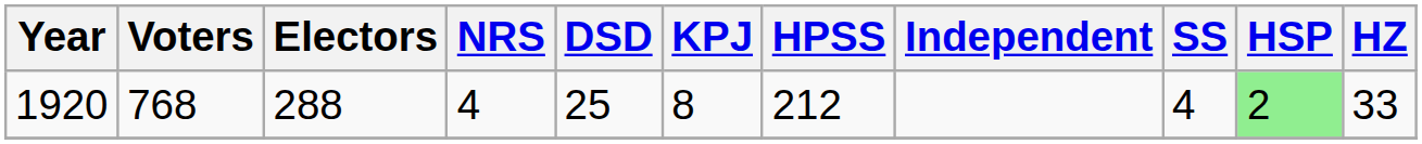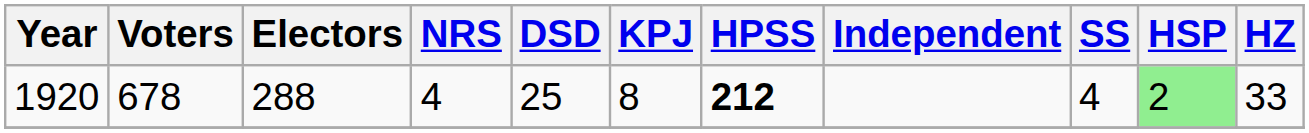1920 | Voters: 768 -> 678
1920 | HPSS: normal -> bold
